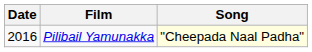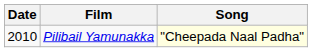Pilibail Yamunakka | Date: 2016 -> 2010
